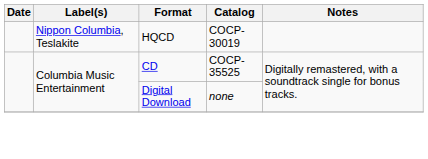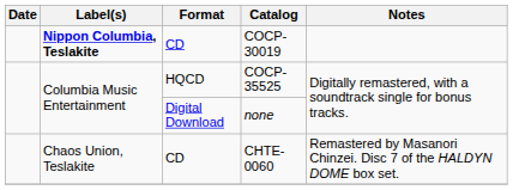COCP-30019 | Label(s): normal -> bold
COCP-30019 | Format: HQCD -> CD
COCP-35525 | Format: CD -> HQCD
+ row: Chaos Union, Teslakite | CD | CHTE-0060 | Remastered by Masanori Chinzei. Disc 7 of the HALDYN DOME box set.
